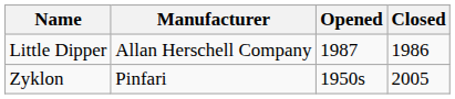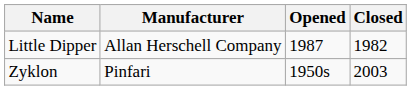Little Dipper | Closed: 1986 -> 1982
Zyklon | Closed: 2005 -> 2003
